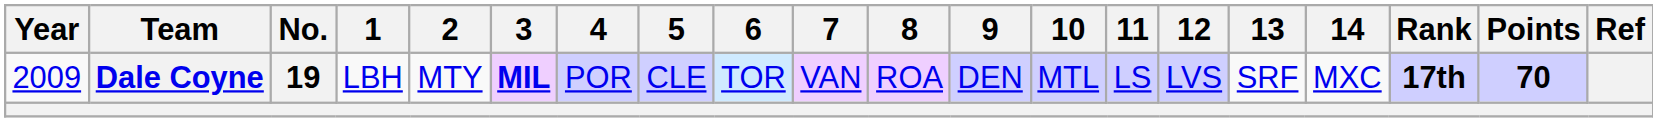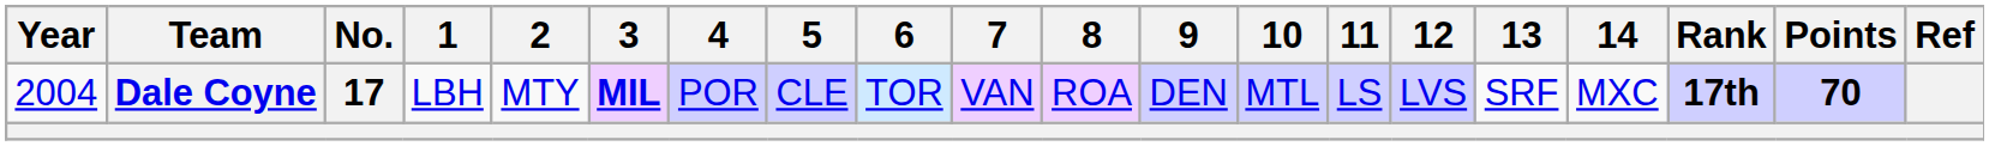Dale Coyne | Year: 2009 -> 2004
Dale Coyne | No.: 19 -> 17
